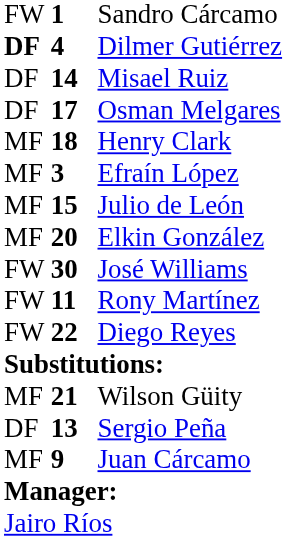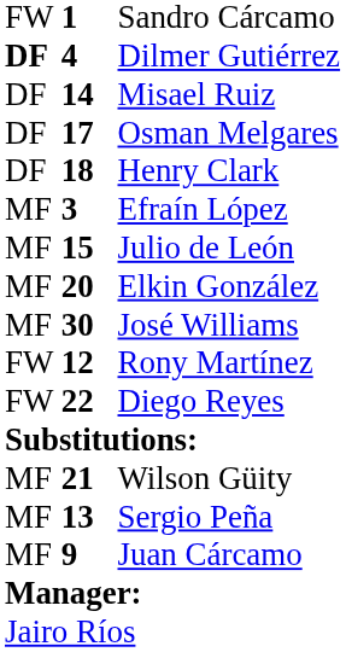Henry Clark | column 1: MF -> DF
José Williams | column 1: FW -> MF
Rony Martínez | column 2: 11 -> 12
Sergio Peña | column 1: DF -> MF
